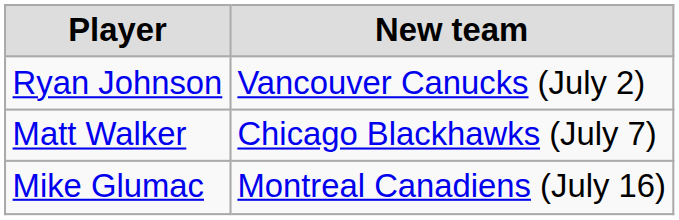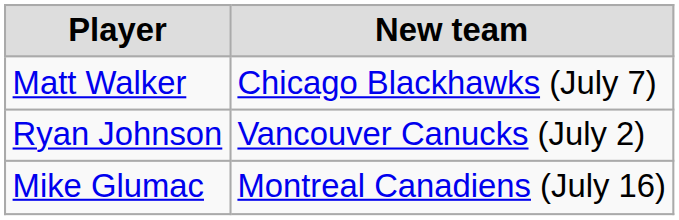rows swapped: Ryan Johnson <-> Matt Walker
